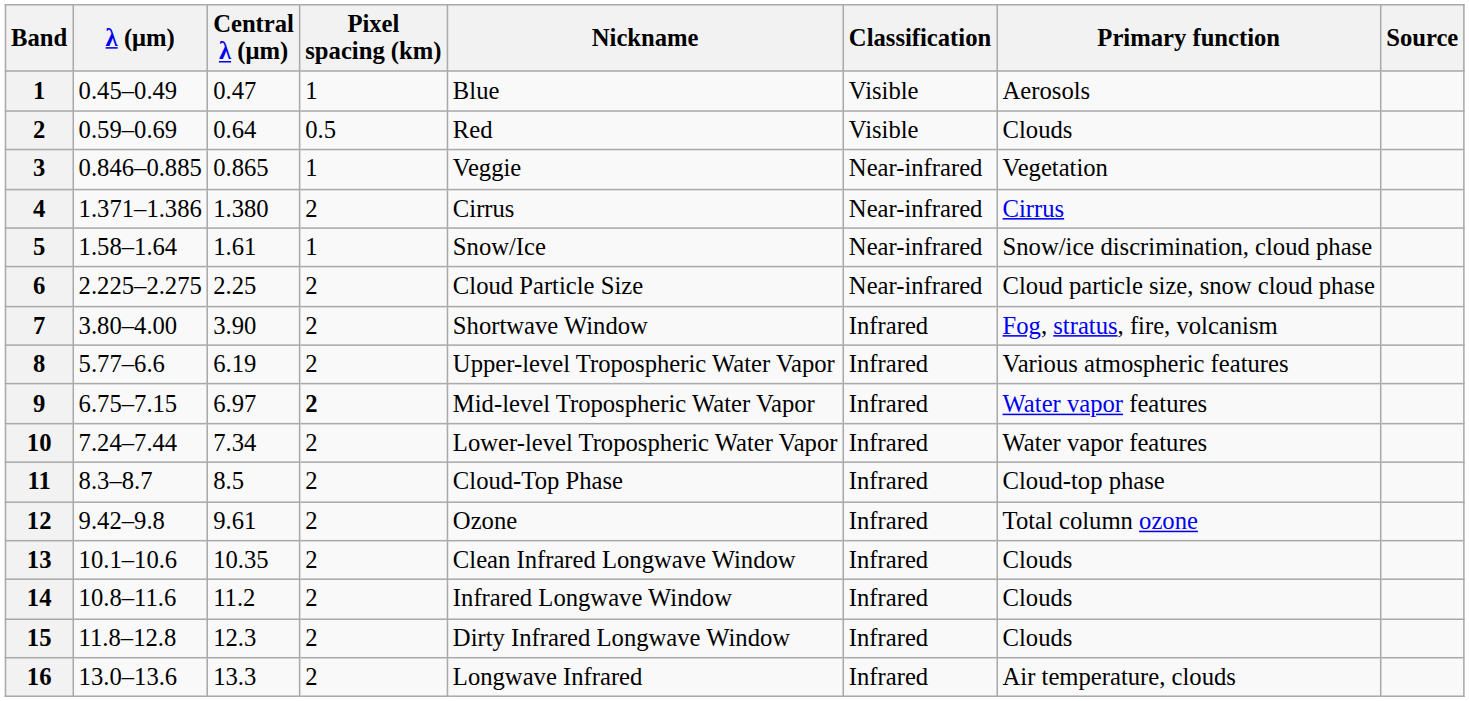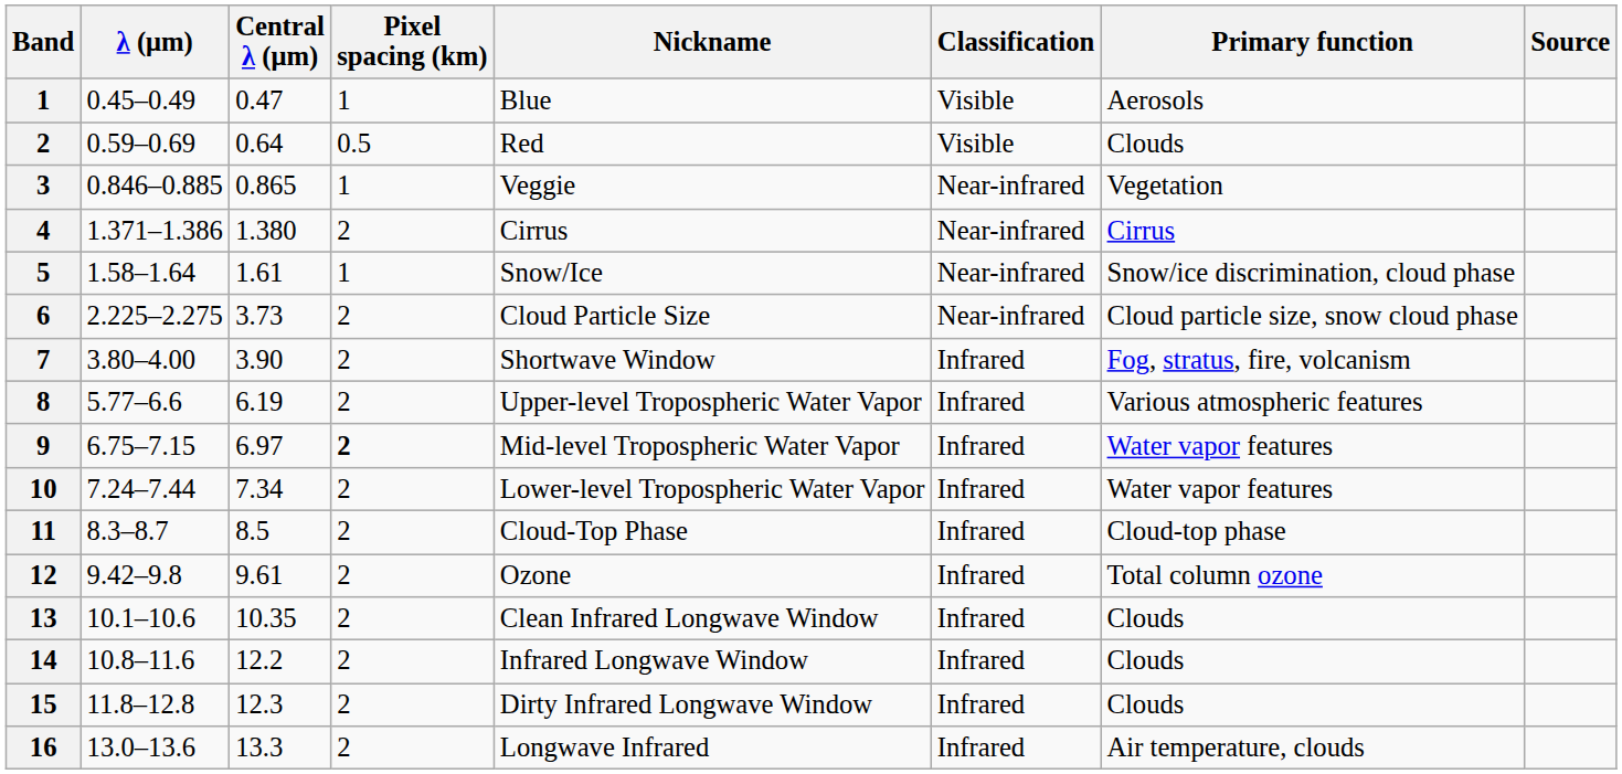6 | Central λ (μm): 2.25 -> 3.73
14 | Central λ (μm): 11.2 -> 12.2
